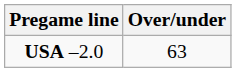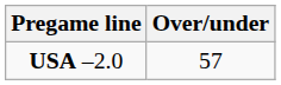USA –2.0 | Over/under: 63 -> 57
